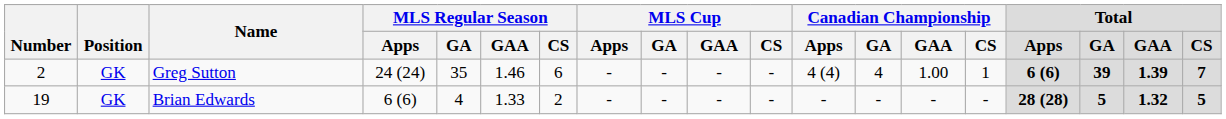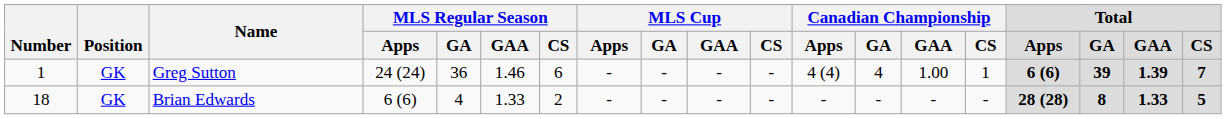Greg Sutton | Number: 2 -> 1
Greg Sutton | MLS Regular Season / GA: 35 -> 36
Brian Edwards | Number: 19 -> 18
Brian Edwards | Total / GA: 5 -> 8
Brian Edwards | Total / GAA: 1.32 -> 1.33
